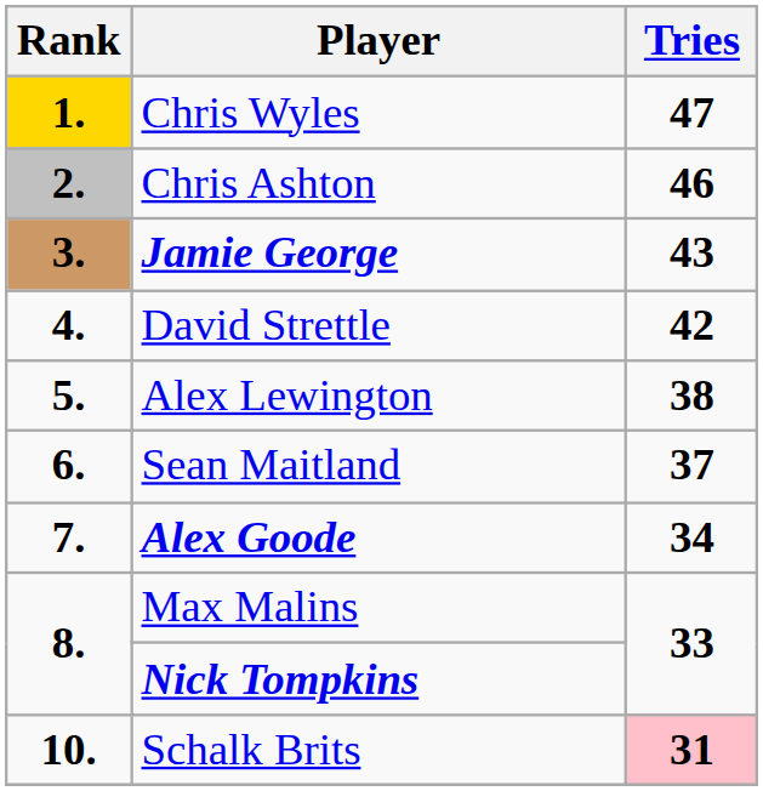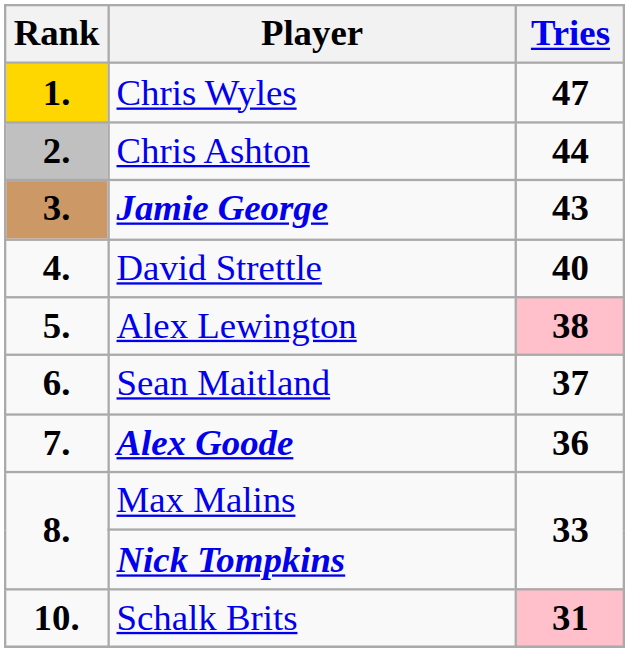Chris Ashton | Tries: 46 -> 44
David Strettle | Tries: 42 -> 40
Alex Lewington | Tries: no background -> pink background
Alex Goode | Tries: 34 -> 36
